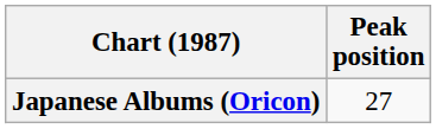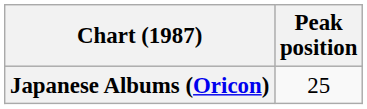Japanese Albums (Oricon) | Peak position: 27 -> 25
